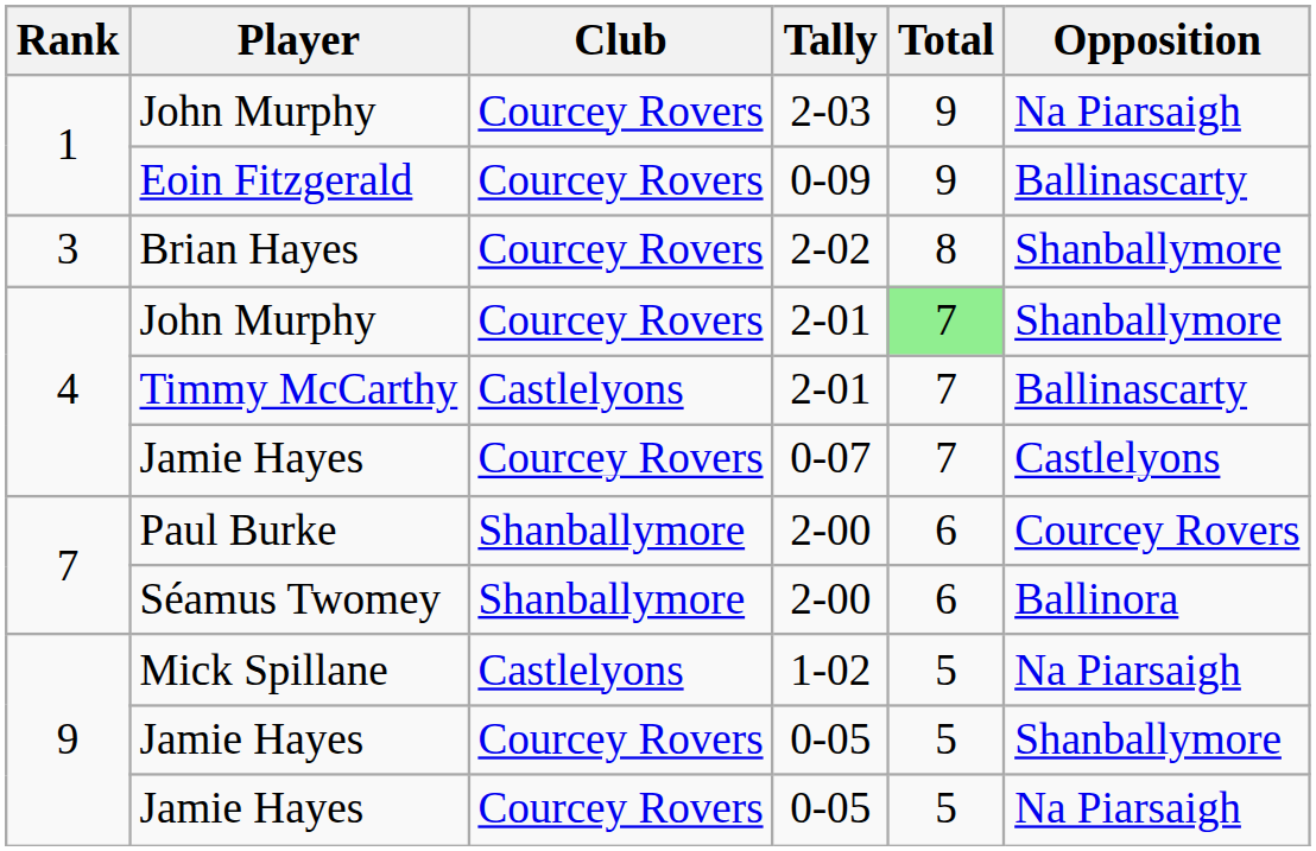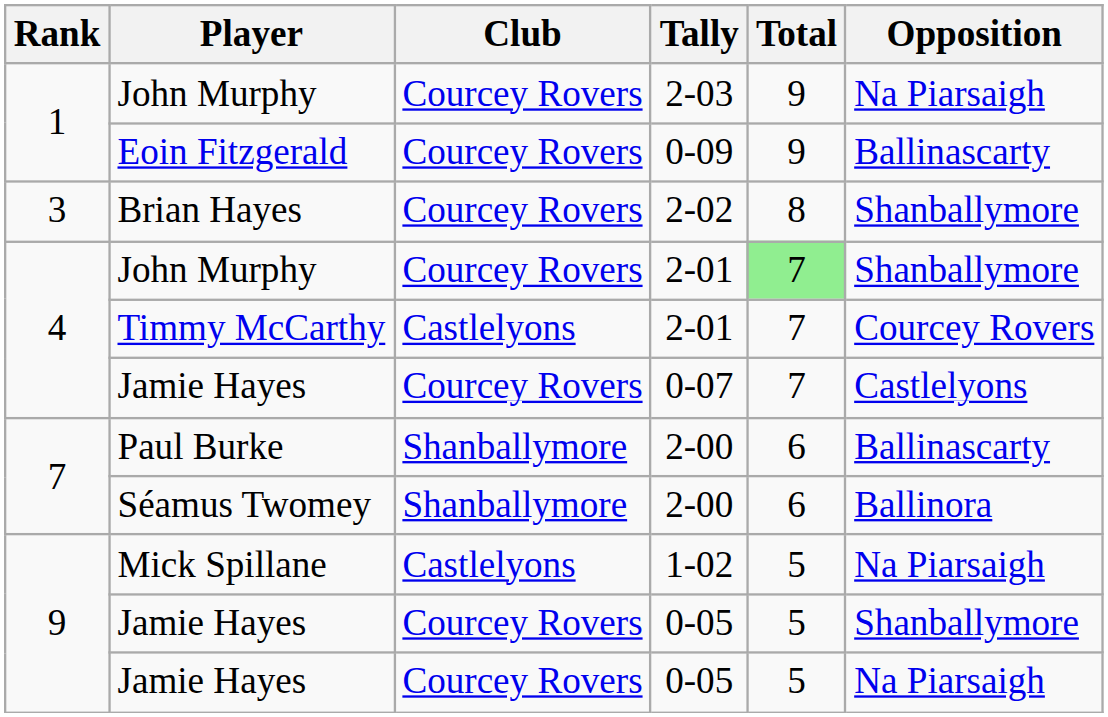Timmy McCarthy | Opposition: Ballinascarty -> Courcey Rovers
Paul Burke | Opposition: Courcey Rovers -> Ballinascarty
